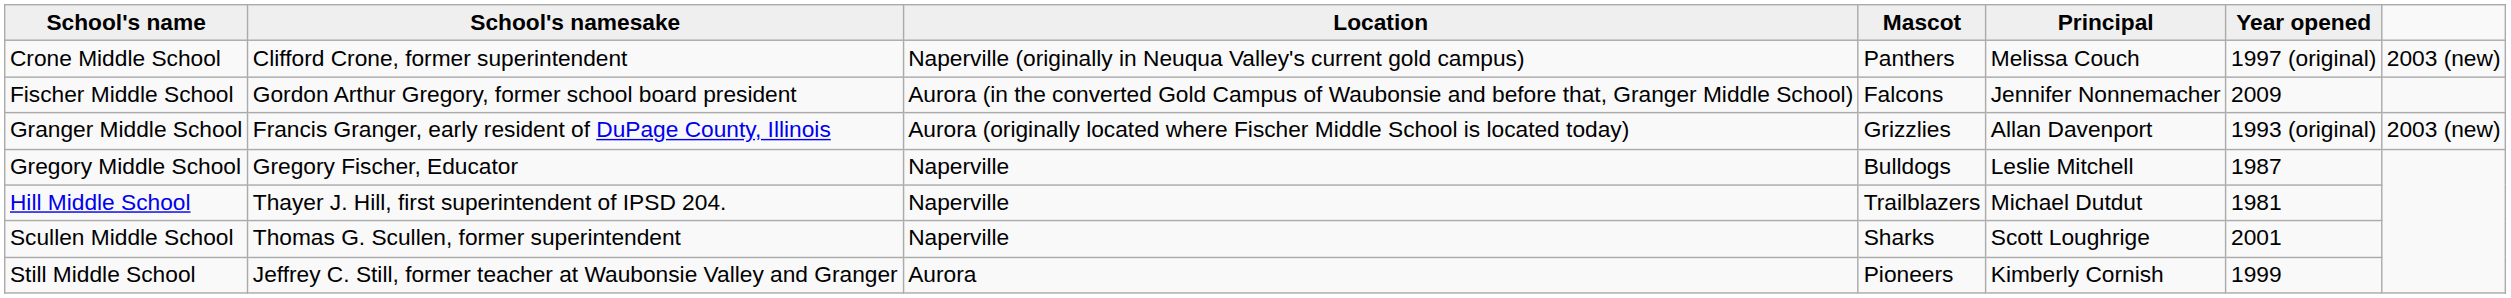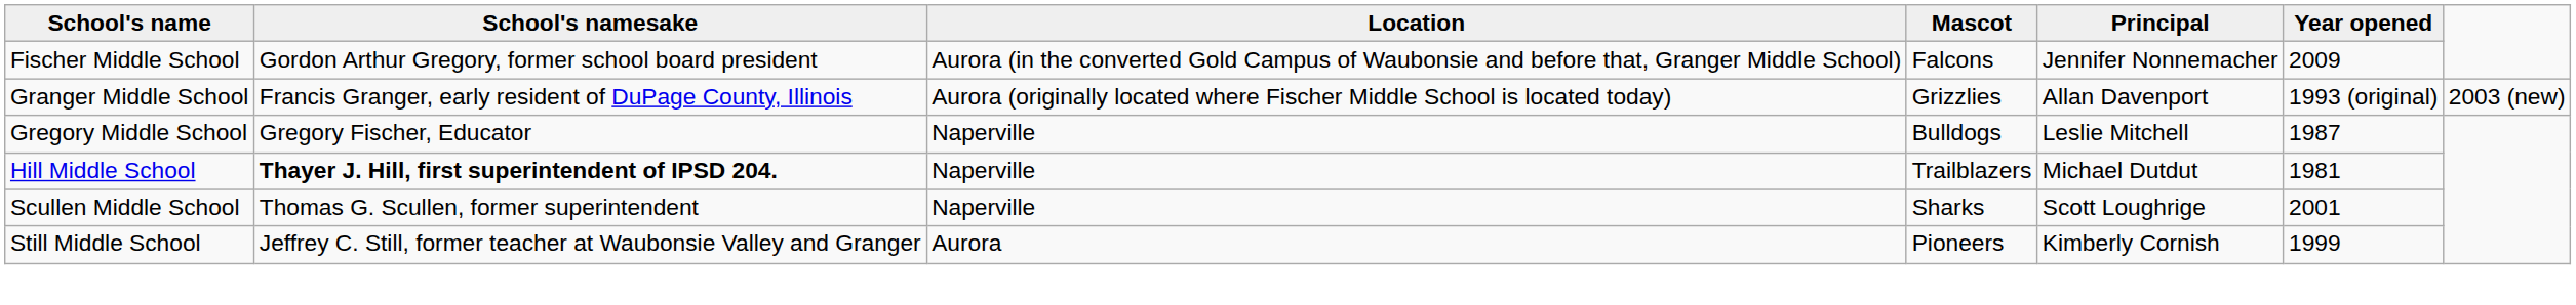- row: Crone Middle School | Clifford Crone, former superintendent | Naperville (originally in Neuqua Valley's current gold campus) | Panthers | Melissa Couch | 1997 (original) | 2003 (new)
Hill Middle School | School's namesake: normal -> bold
